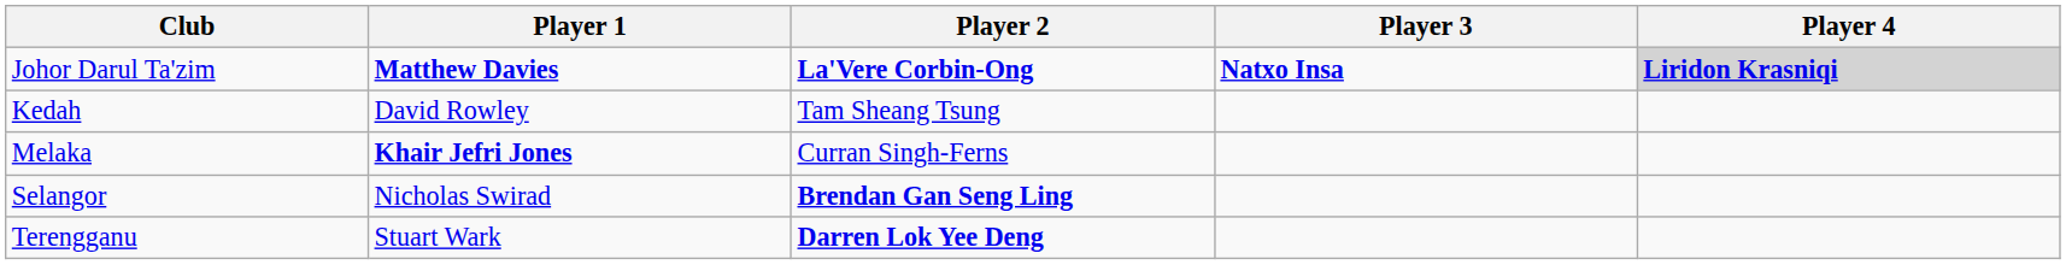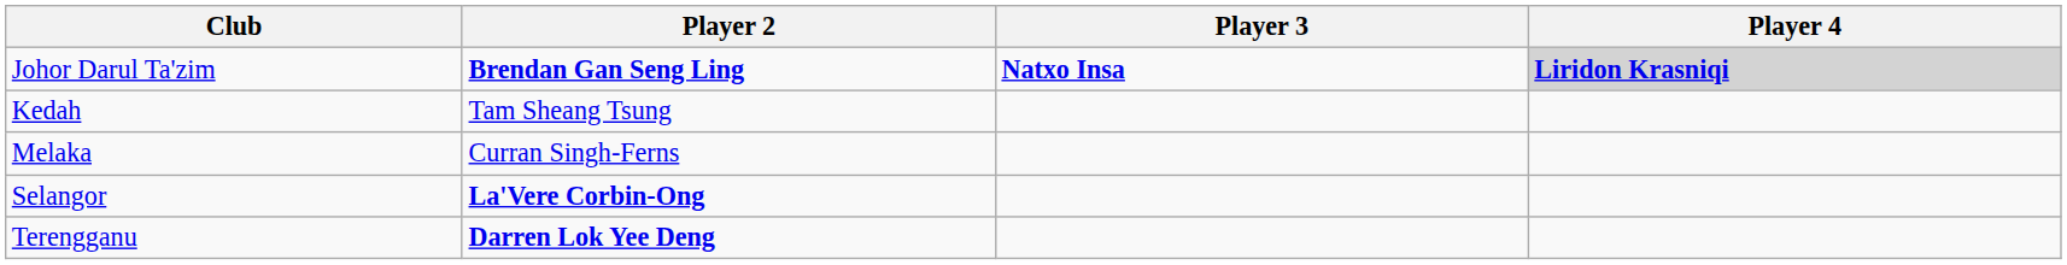- column: Player 1 | Matthew Davies | David Rowley | Khair Jefri Jones | Nicholas Swirad | Stuart Wark
Johor Darul Ta'zim | Player 2: La'Vere Corbin-Ong -> Brendan Gan Seng Ling
Selangor | Player 2: Brendan Gan Seng Ling -> La'Vere Corbin-Ong
